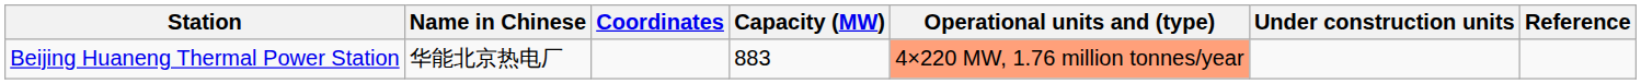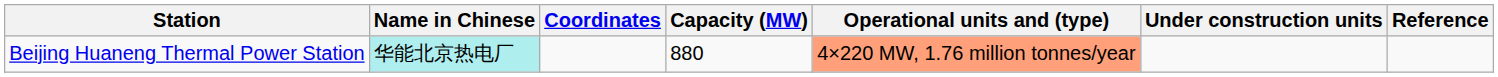Beijing Huaneng Thermal Power Station | Name in Chinese: no background -> paleturquoise background
Beijing Huaneng Thermal Power Station | Capacity (MW): 883 -> 880
